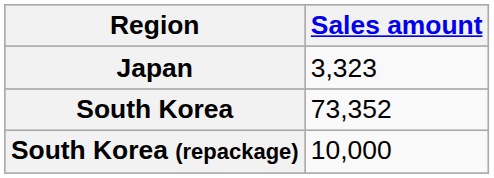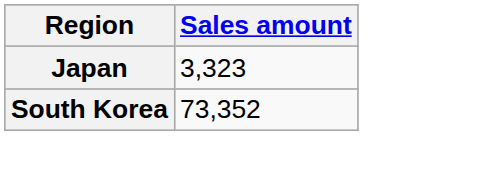- row: South Korea (repackage) | 10,000
